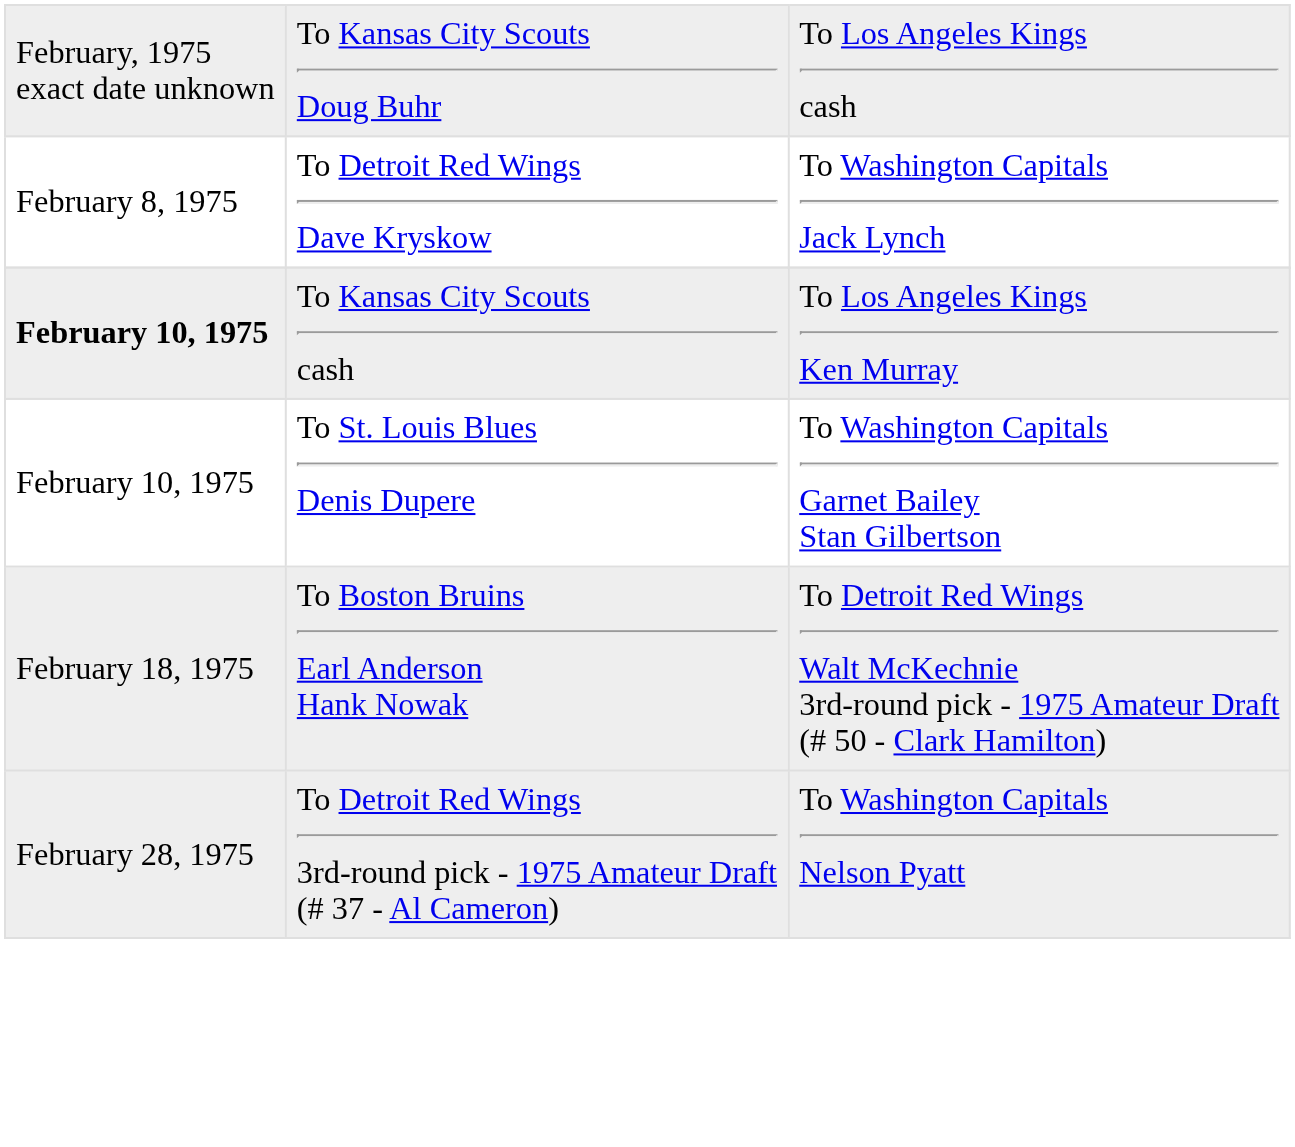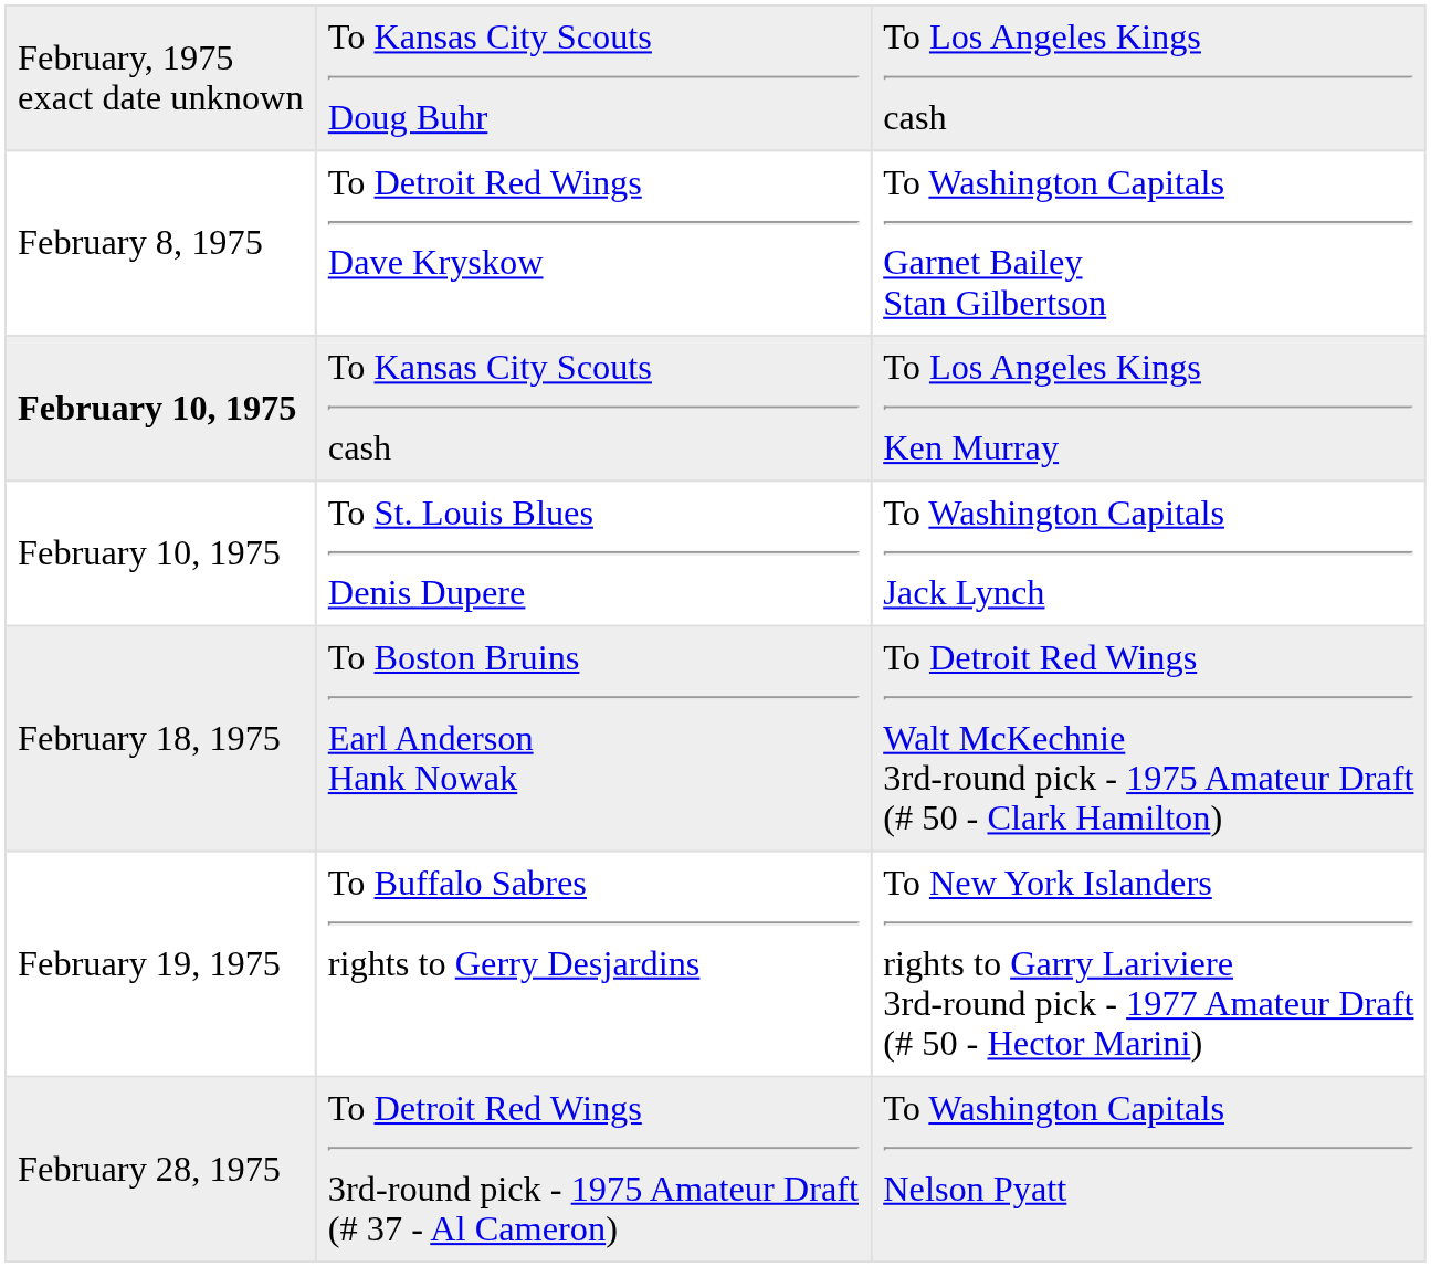To Detroit Red Wings Dave Kryskow | column 3: To Washington Capitals Jack Lynch -> To Washington Capitals Garnet Bailey Stan Gilbertson
To St. Louis Blues Denis Dupere | column 3: To Washington Capitals Garnet Bailey Stan Gilbertson -> To Washington Capitals Jack Lynch
+ row: February 19, 1975 | To Buffalo Sabres rights to Gerry Desjardins | To New York Islanders rights to Garry Lariviere 3rd-round pick - 1977 Amateur Draft (# 50 - Hector Marini)
